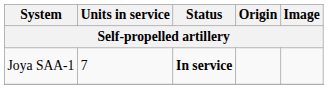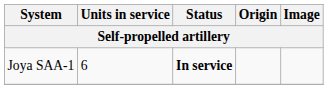Joya SAA-1 | Units in service: 7 -> 6
